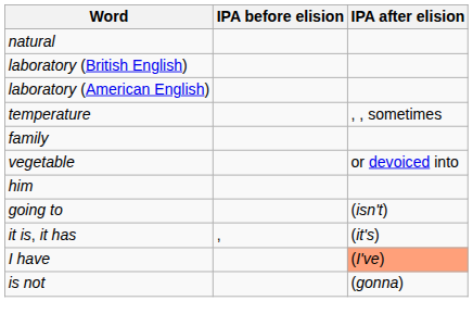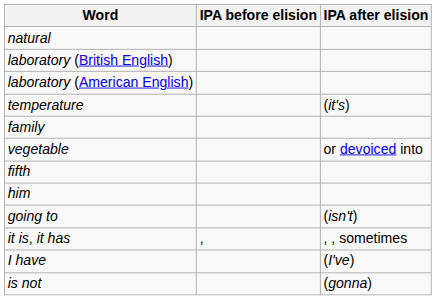temperature | IPA after elision: , , sometimes -> (it's)
+ row: fifth
it is, it has | IPA after elision: (it's) -> , , sometimes
I have | IPA after elision: lightsalmon background -> no background
